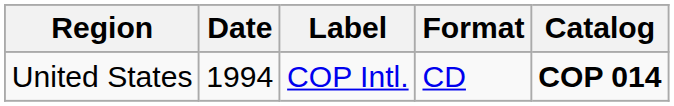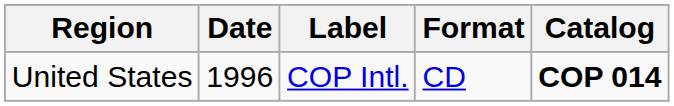United States | Date: 1994 -> 1996
